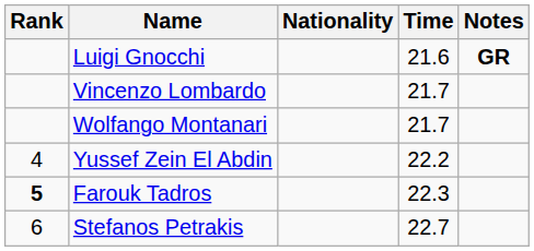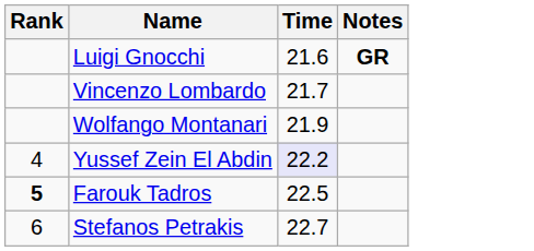- column: Nationality
Wolfango Montanari | Time: 21.7 -> 21.9
Yussef Zein El Abdin | Time: no background -> lavender background
Farouk Tadros | Time: 22.3 -> 22.5
